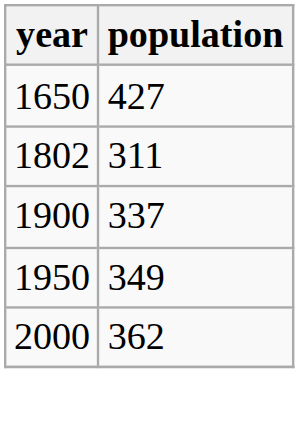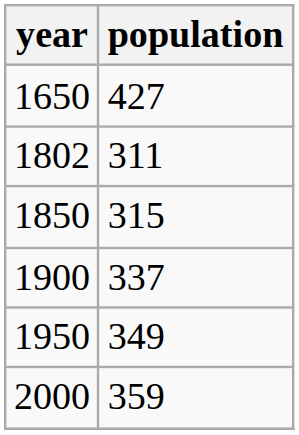+ row: 1850 | 315
2000 | population: 362 -> 359
